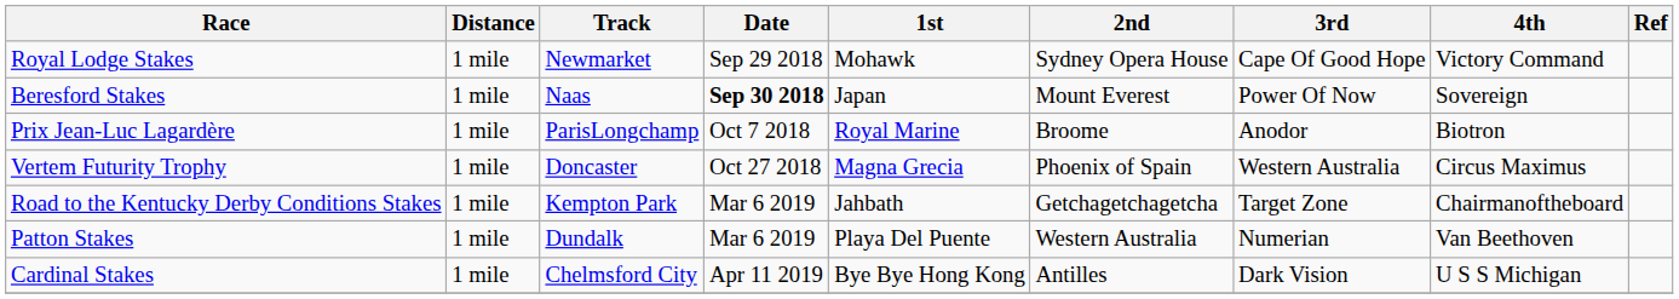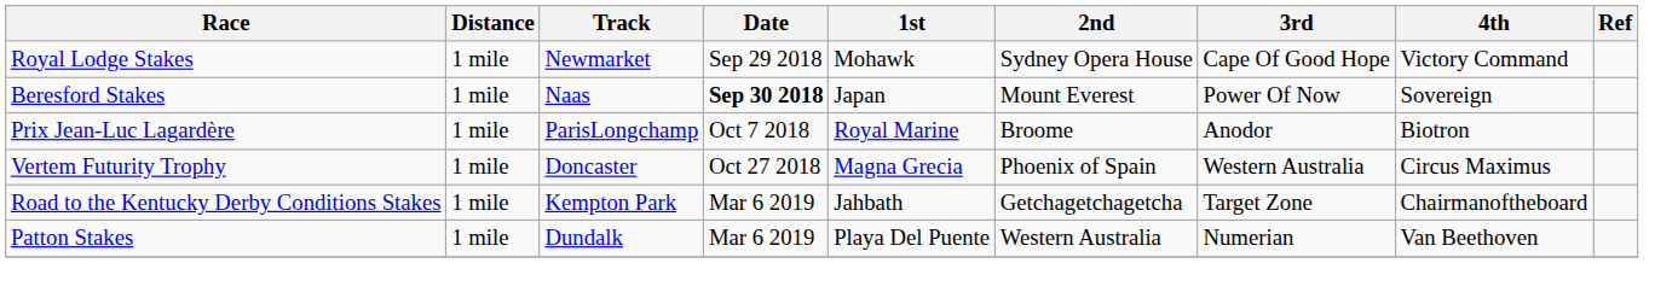- row: Cardinal Stakes | 1 mile | Chelmsford City | Apr 11 2019 | Bye Bye Hong Kong | Antilles | Dark Vision | U S S Michigan
